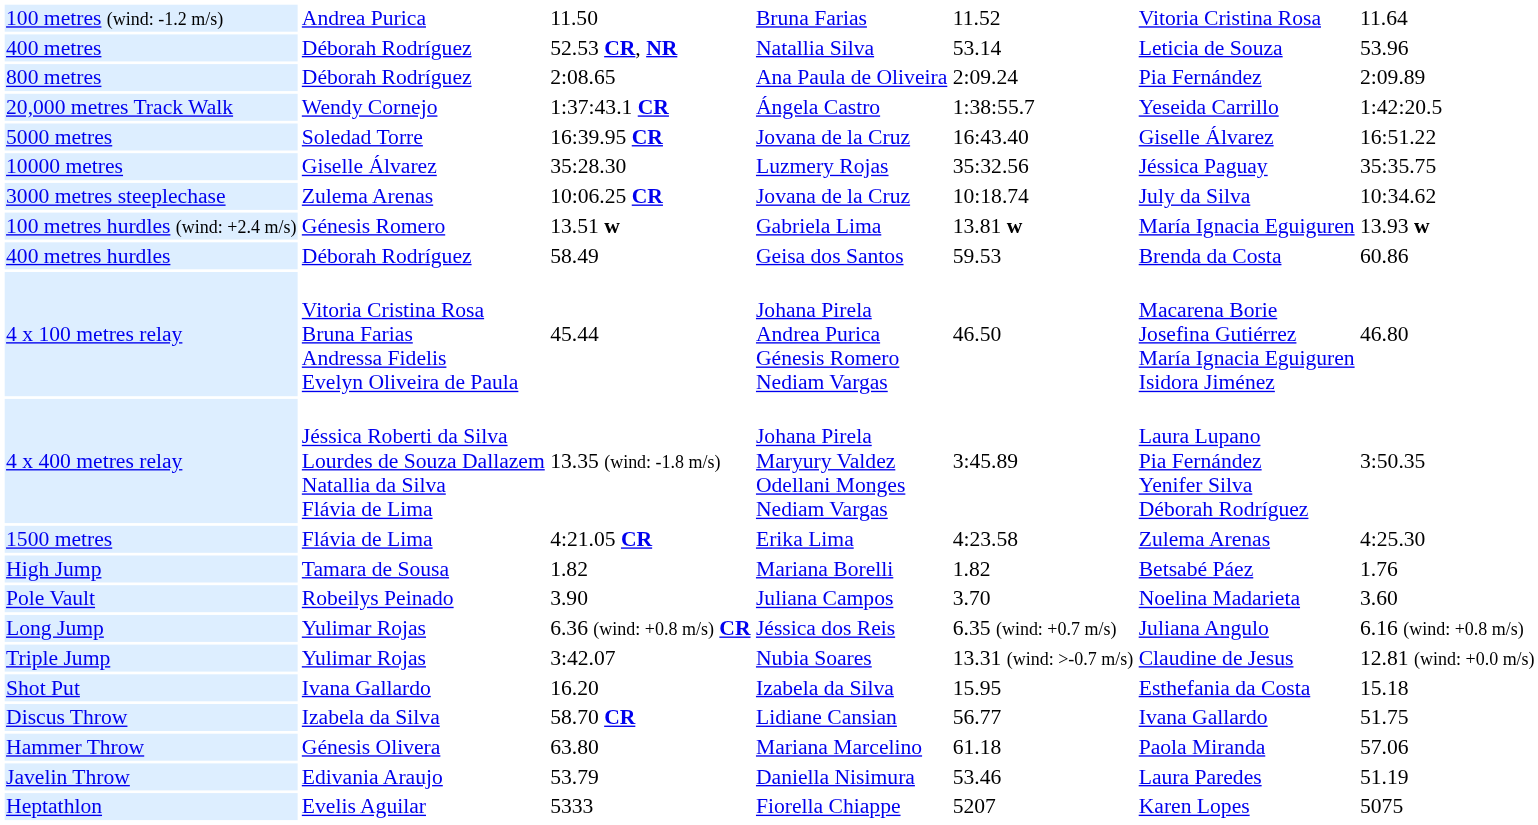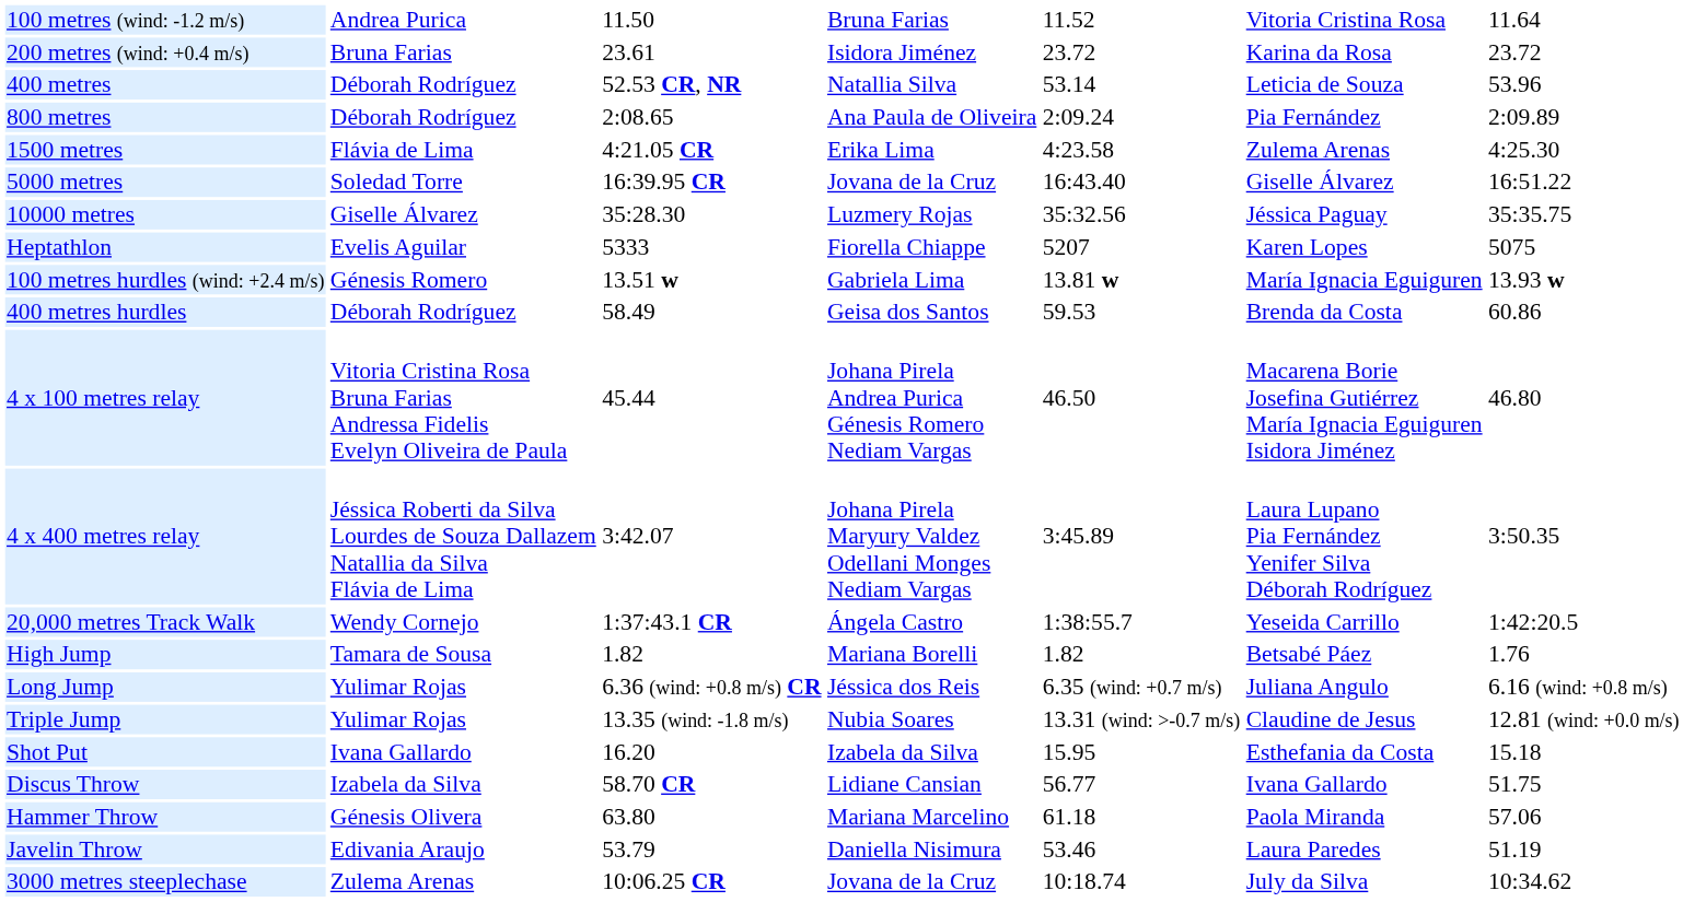+ row: 200 metres (wind: +0.4 m/s) | Bruna Farias | 23.61 | Isidora Jiménez | 23.72 | Karina da Rosa | 23.72
rows swapped: 1500 metres <-> 20,000 metres Track Walk
rows swapped: 3000 metres steeplechase <-> Heptathlon
4 x 400 metres relay | column 3: 13.35 (wind: -1.8 m/s) -> 3:42.07
- row: Pole Vault | Robeilys Peinado | 3.90 | Juliana Campos | 3.70 | Noelina Madarieta | 3.60
Triple Jump | column 3: 3:42.07 -> 13.35 (wind: -1.8 m/s)
